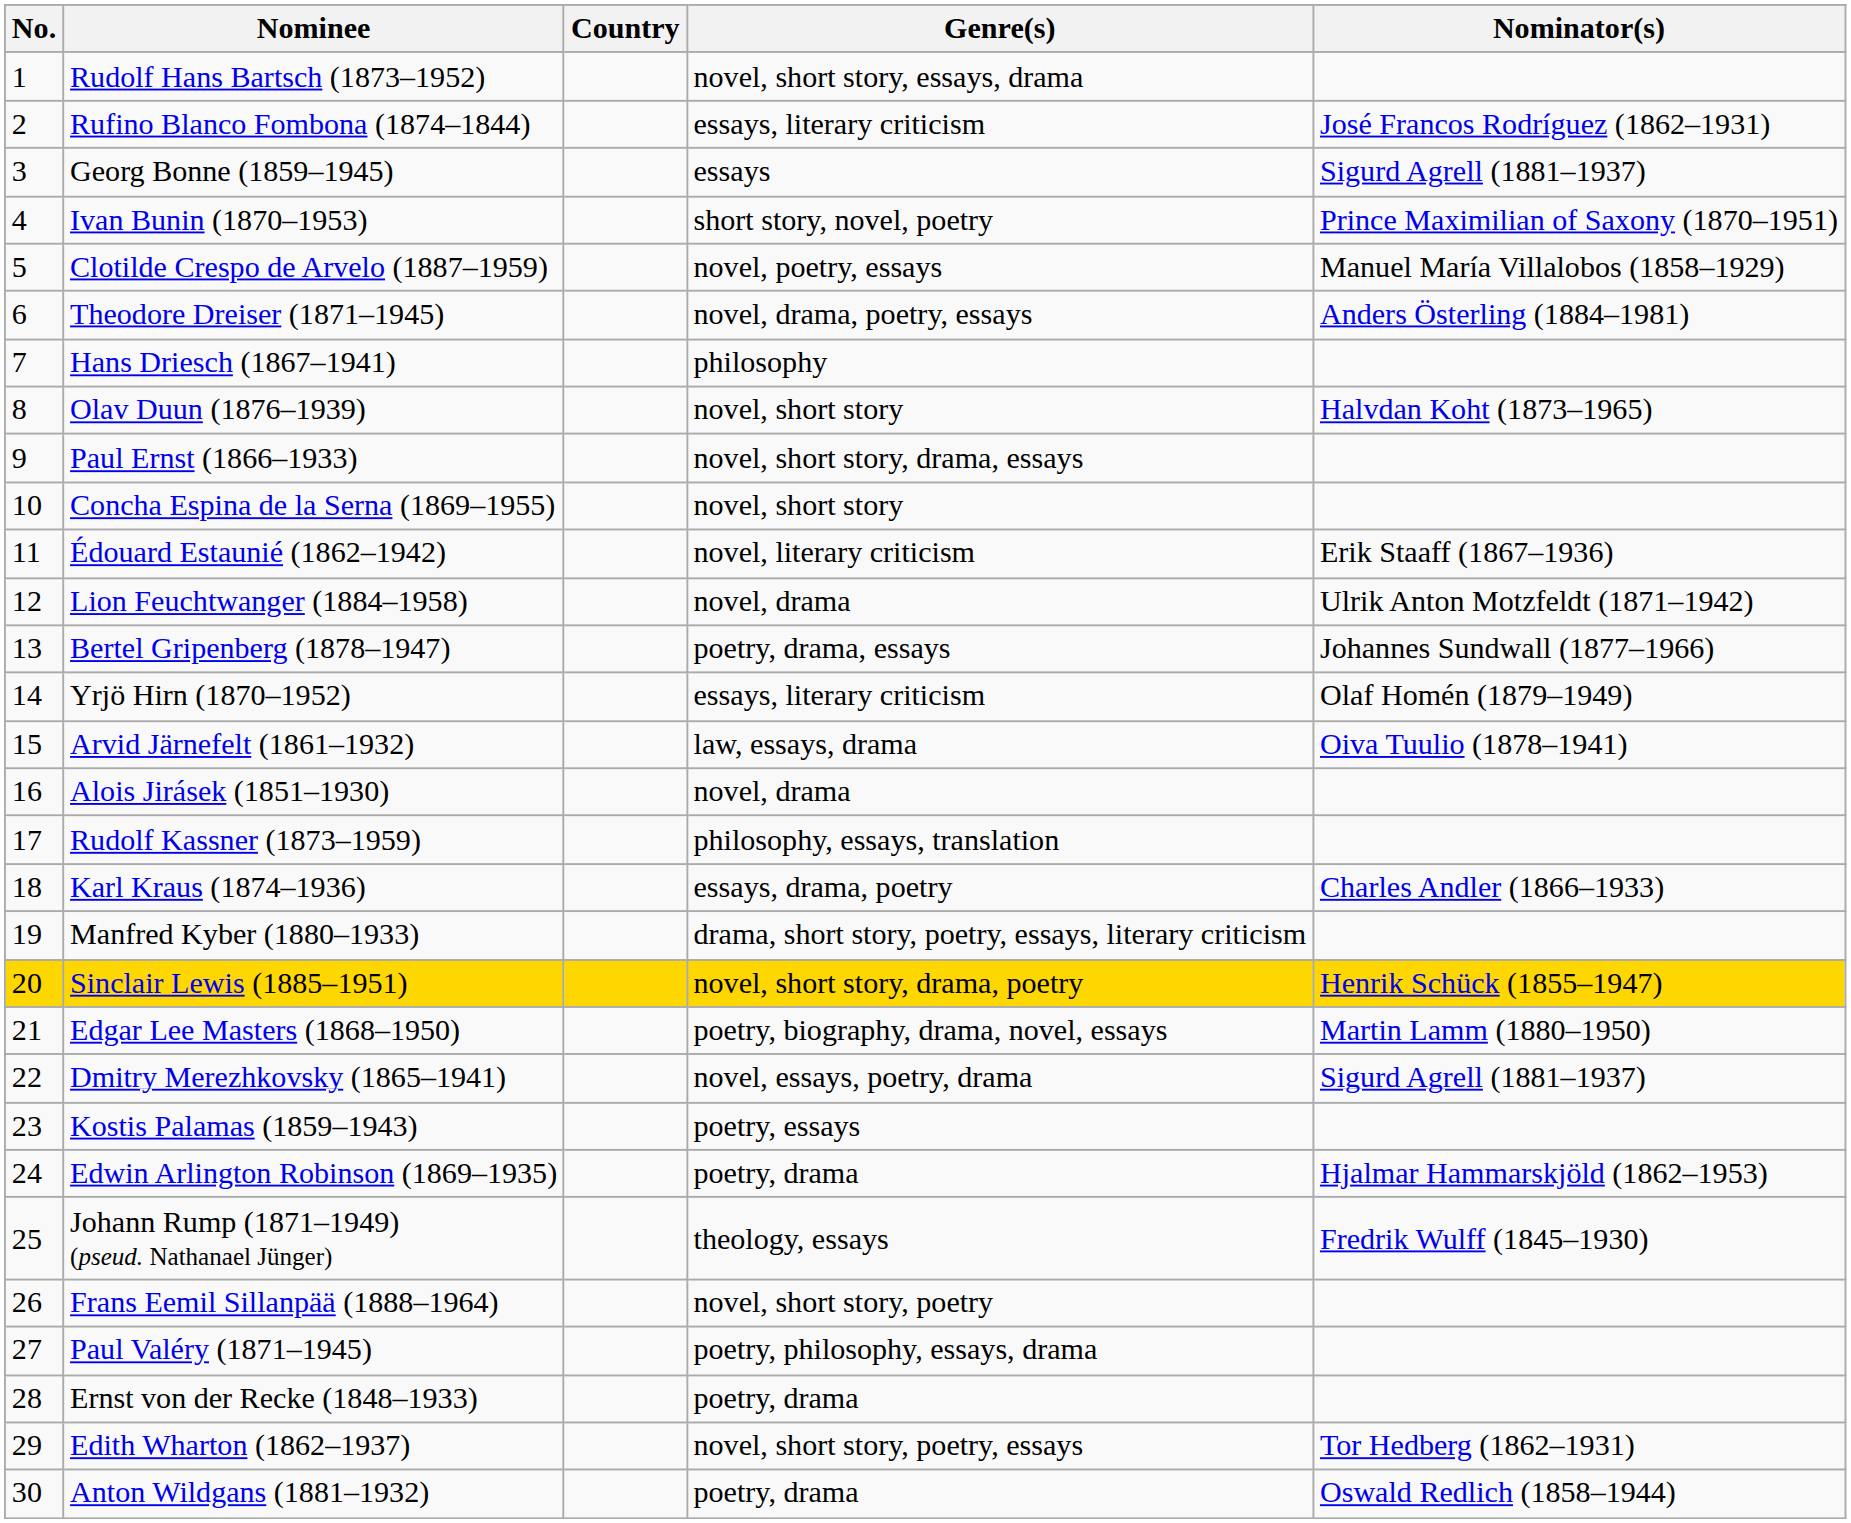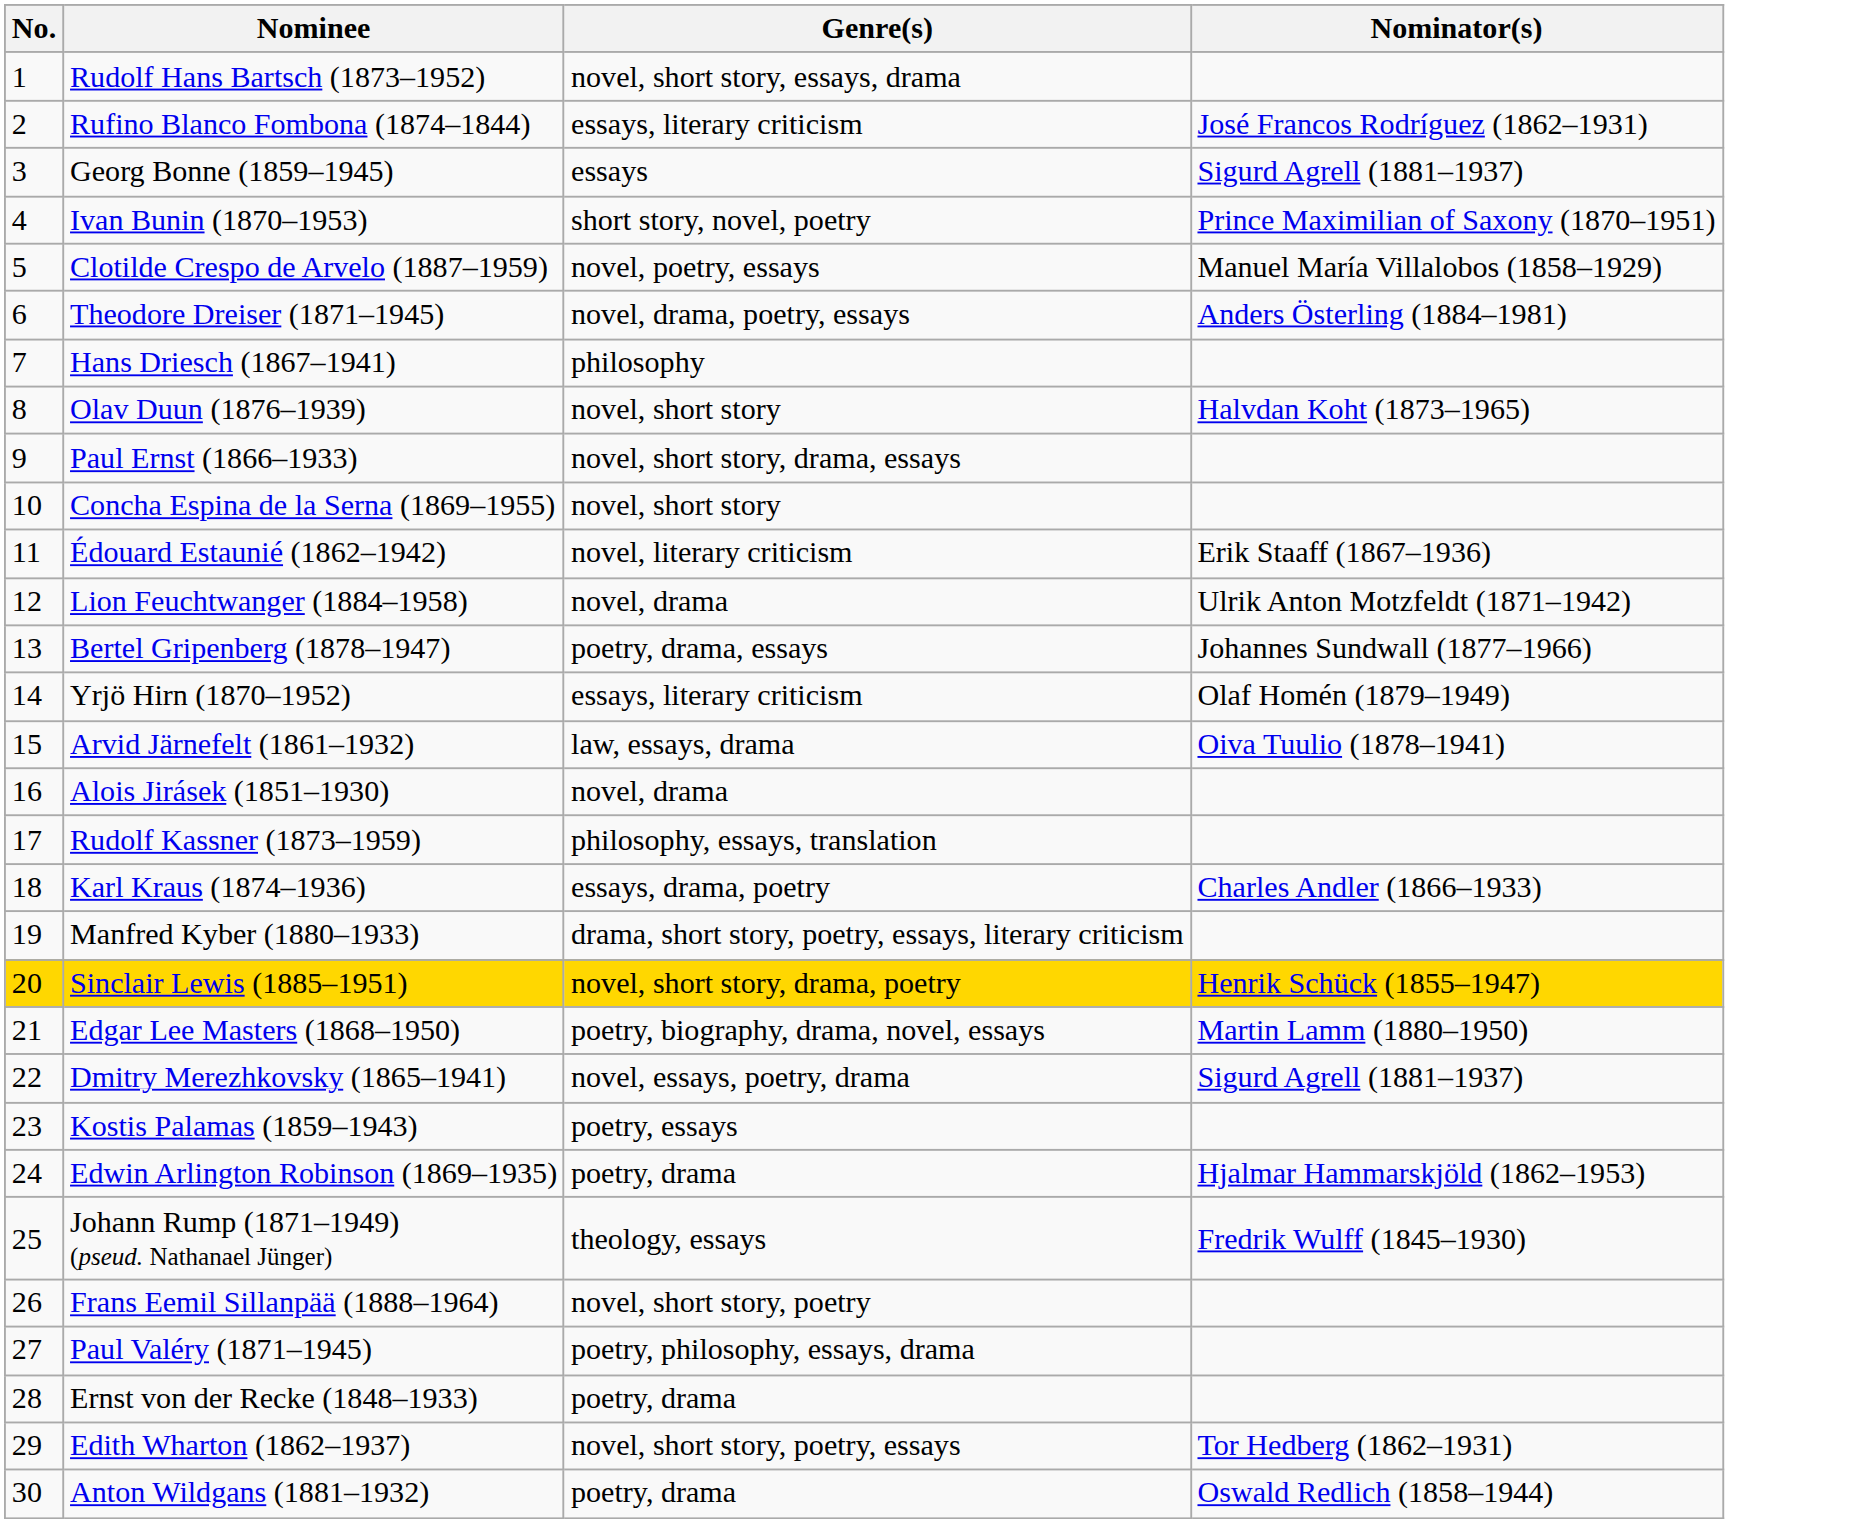- column: Country
